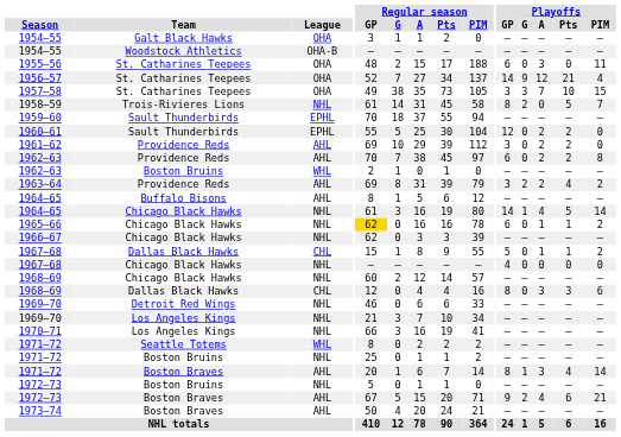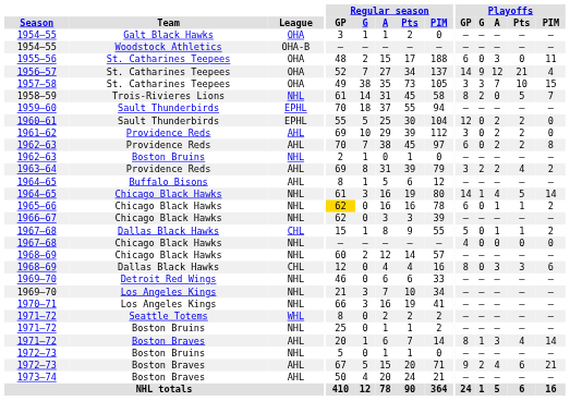1962–63 / Boston Bruins | League: WHL -> NHL
